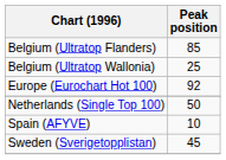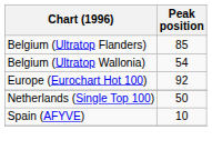Belgium (Ultratop Wallonia) | Peak position: 25 -> 54
- row: Sweden (Sverigetopplistan) | 45
